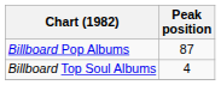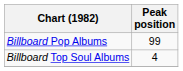Billboard Pop Albums | Peak position: 87 -> 99
